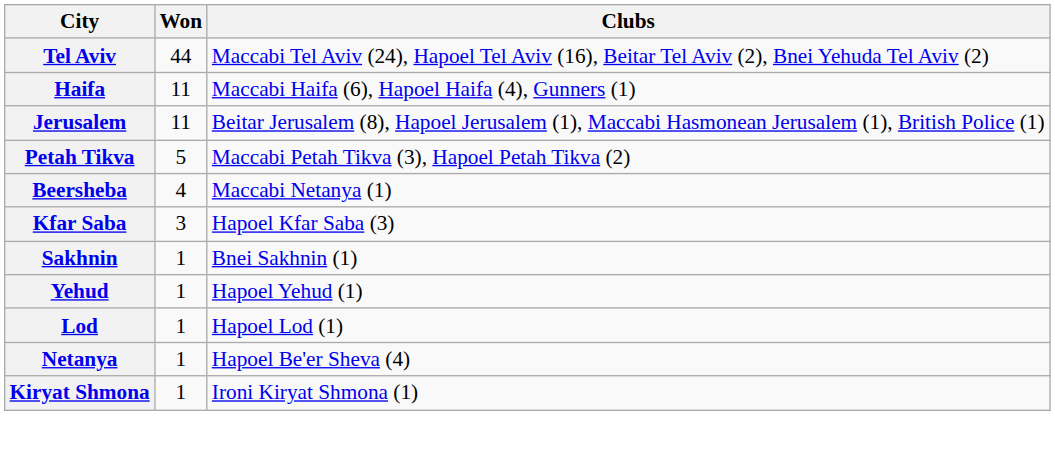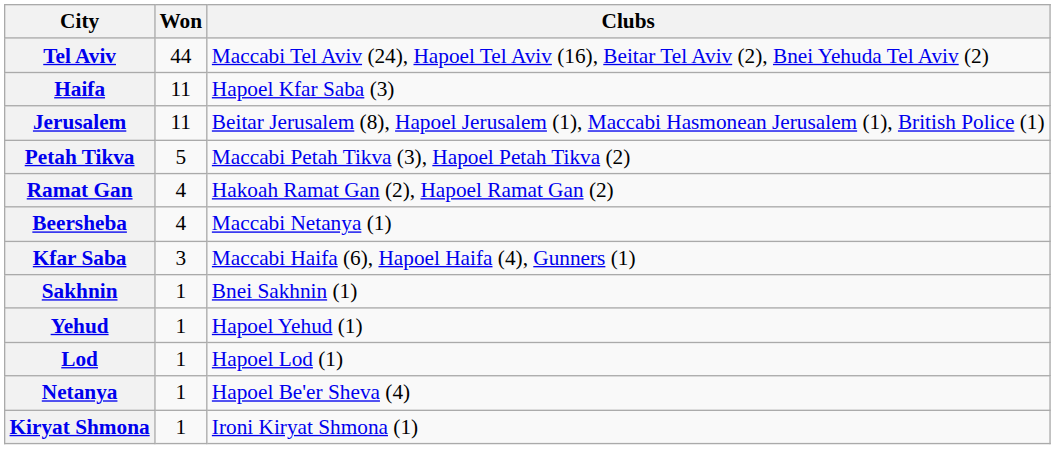Haifa | Clubs: Maccabi Haifa (6), Hapoel Haifa (4), Gunners (1) -> Hapoel Kfar Saba (3)
+ row: Ramat Gan | 4 | Hakoah Ramat Gan (2), Hapoel Ramat Gan (2)
Kfar Saba | Clubs: Hapoel Kfar Saba (3) -> Maccabi Haifa (6), Hapoel Haifa (4), Gunners (1)
